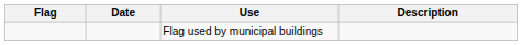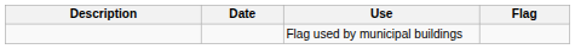columns swapped: Flag <-> Description
